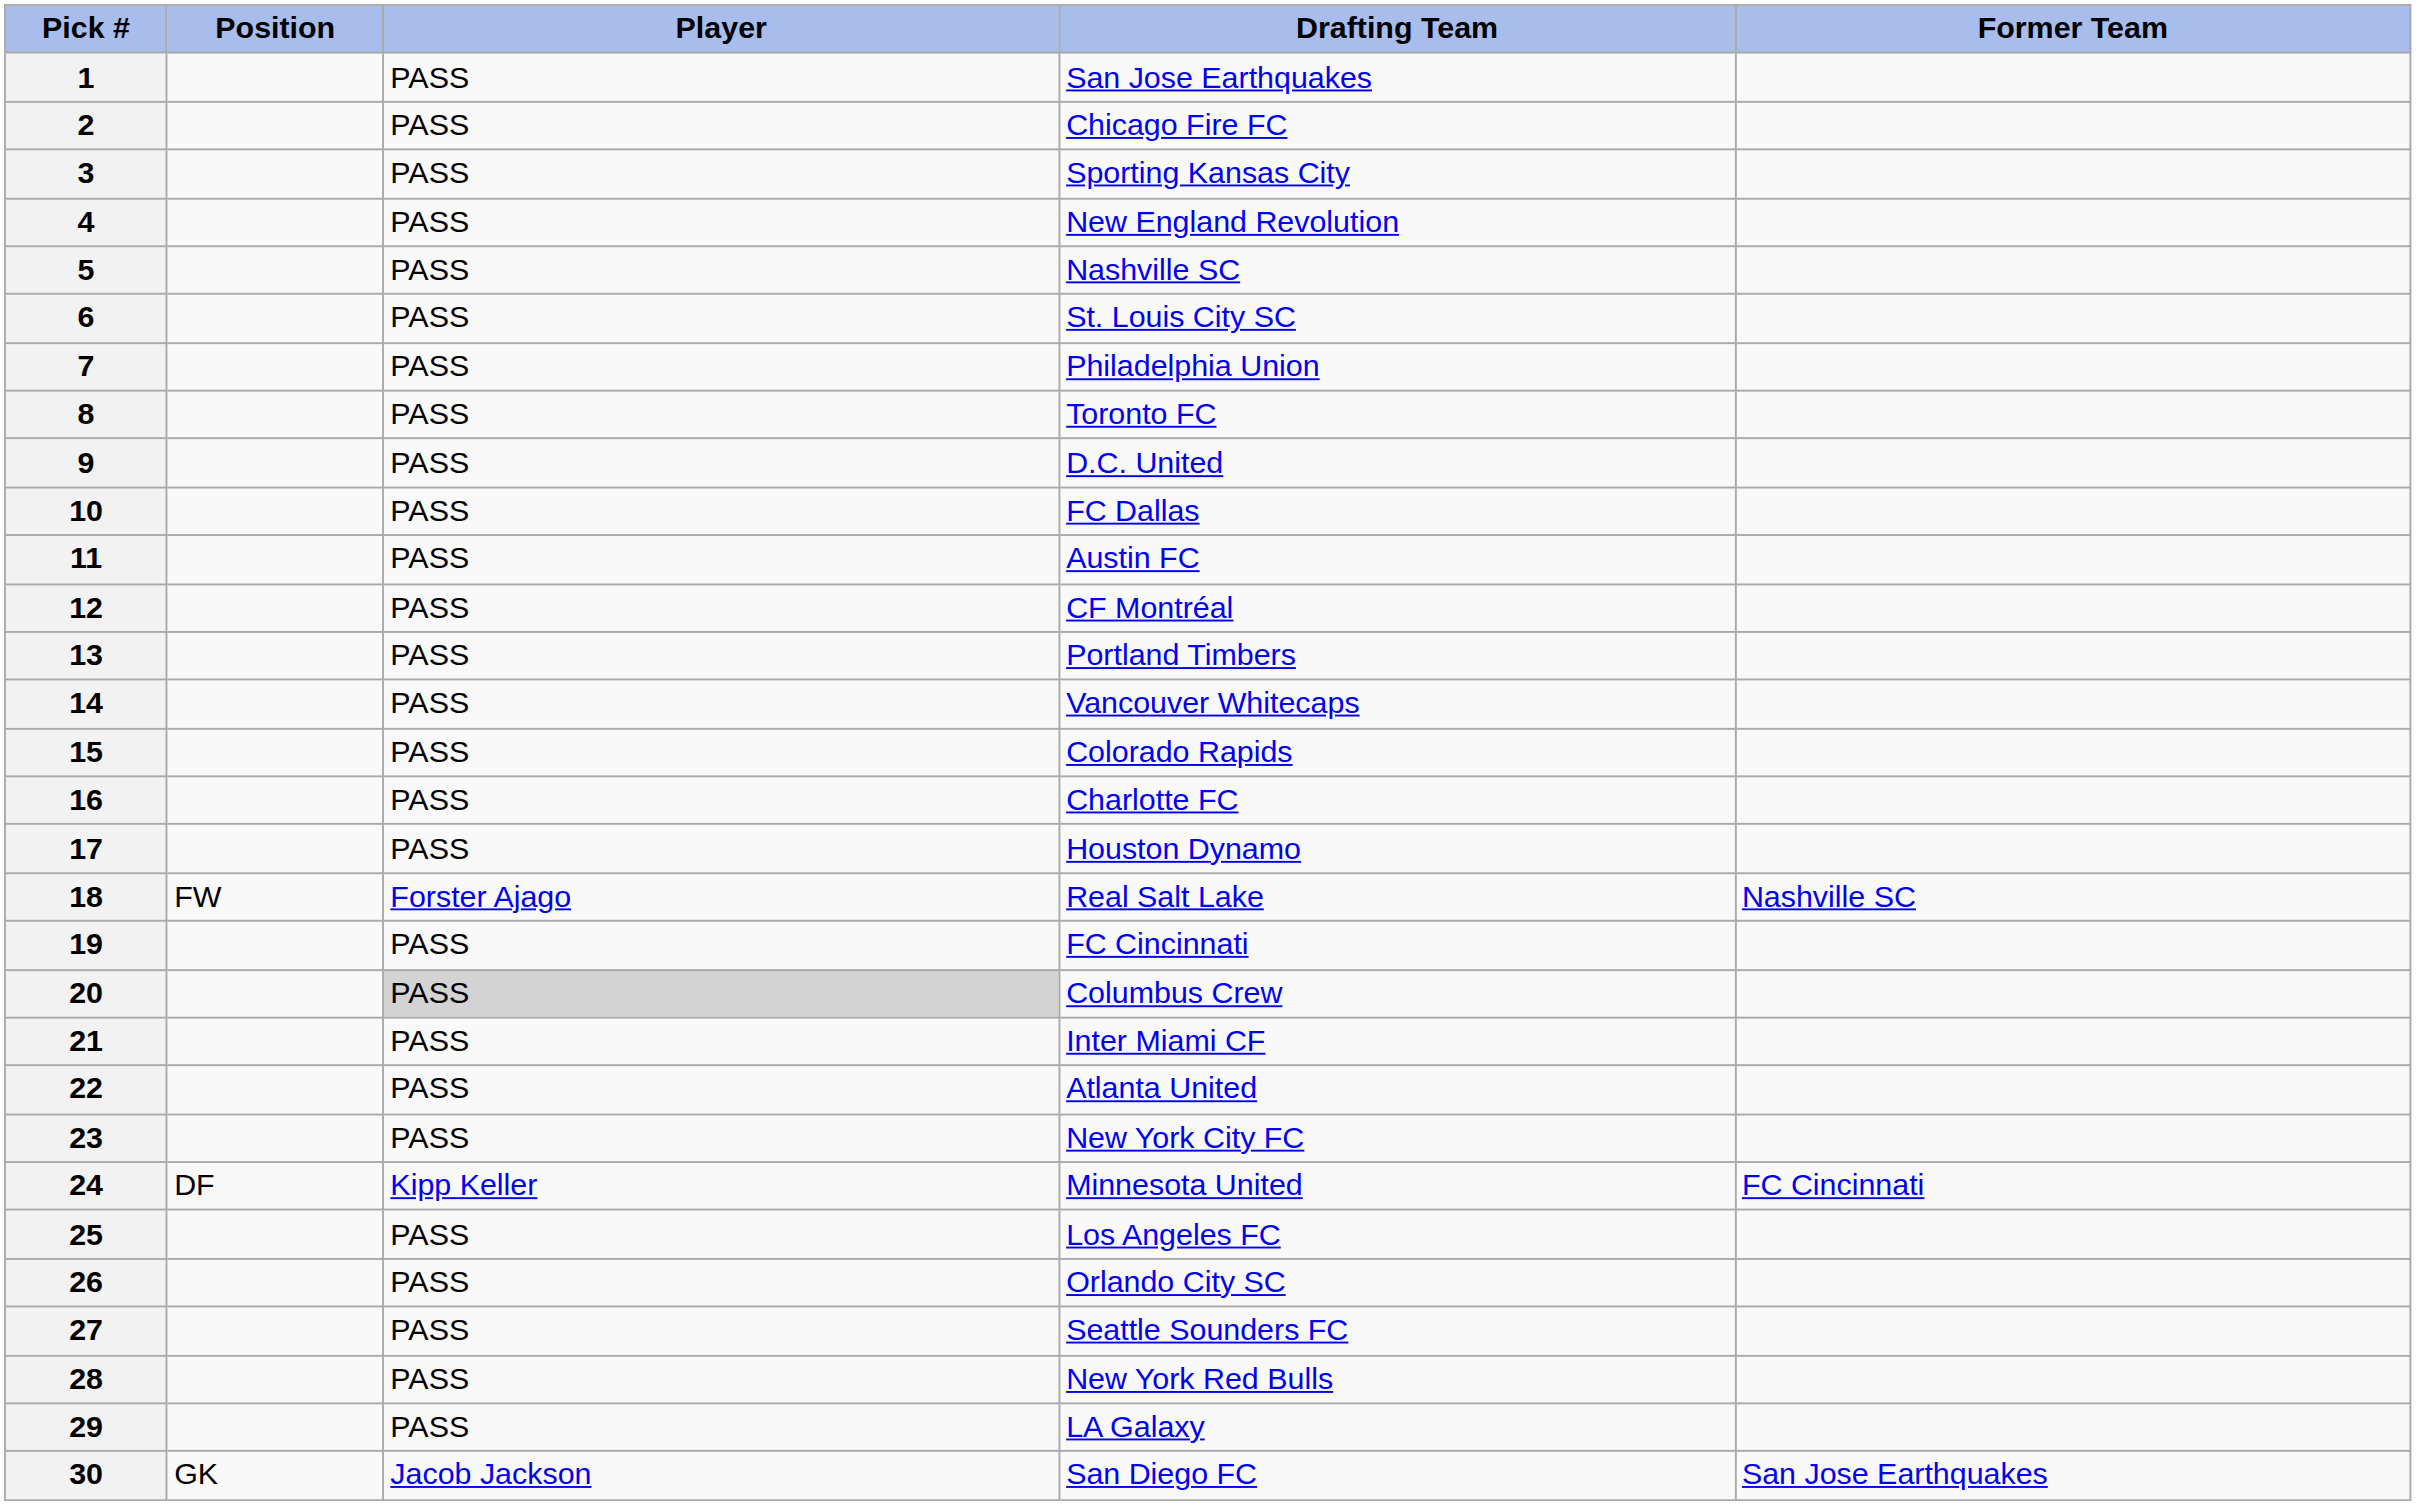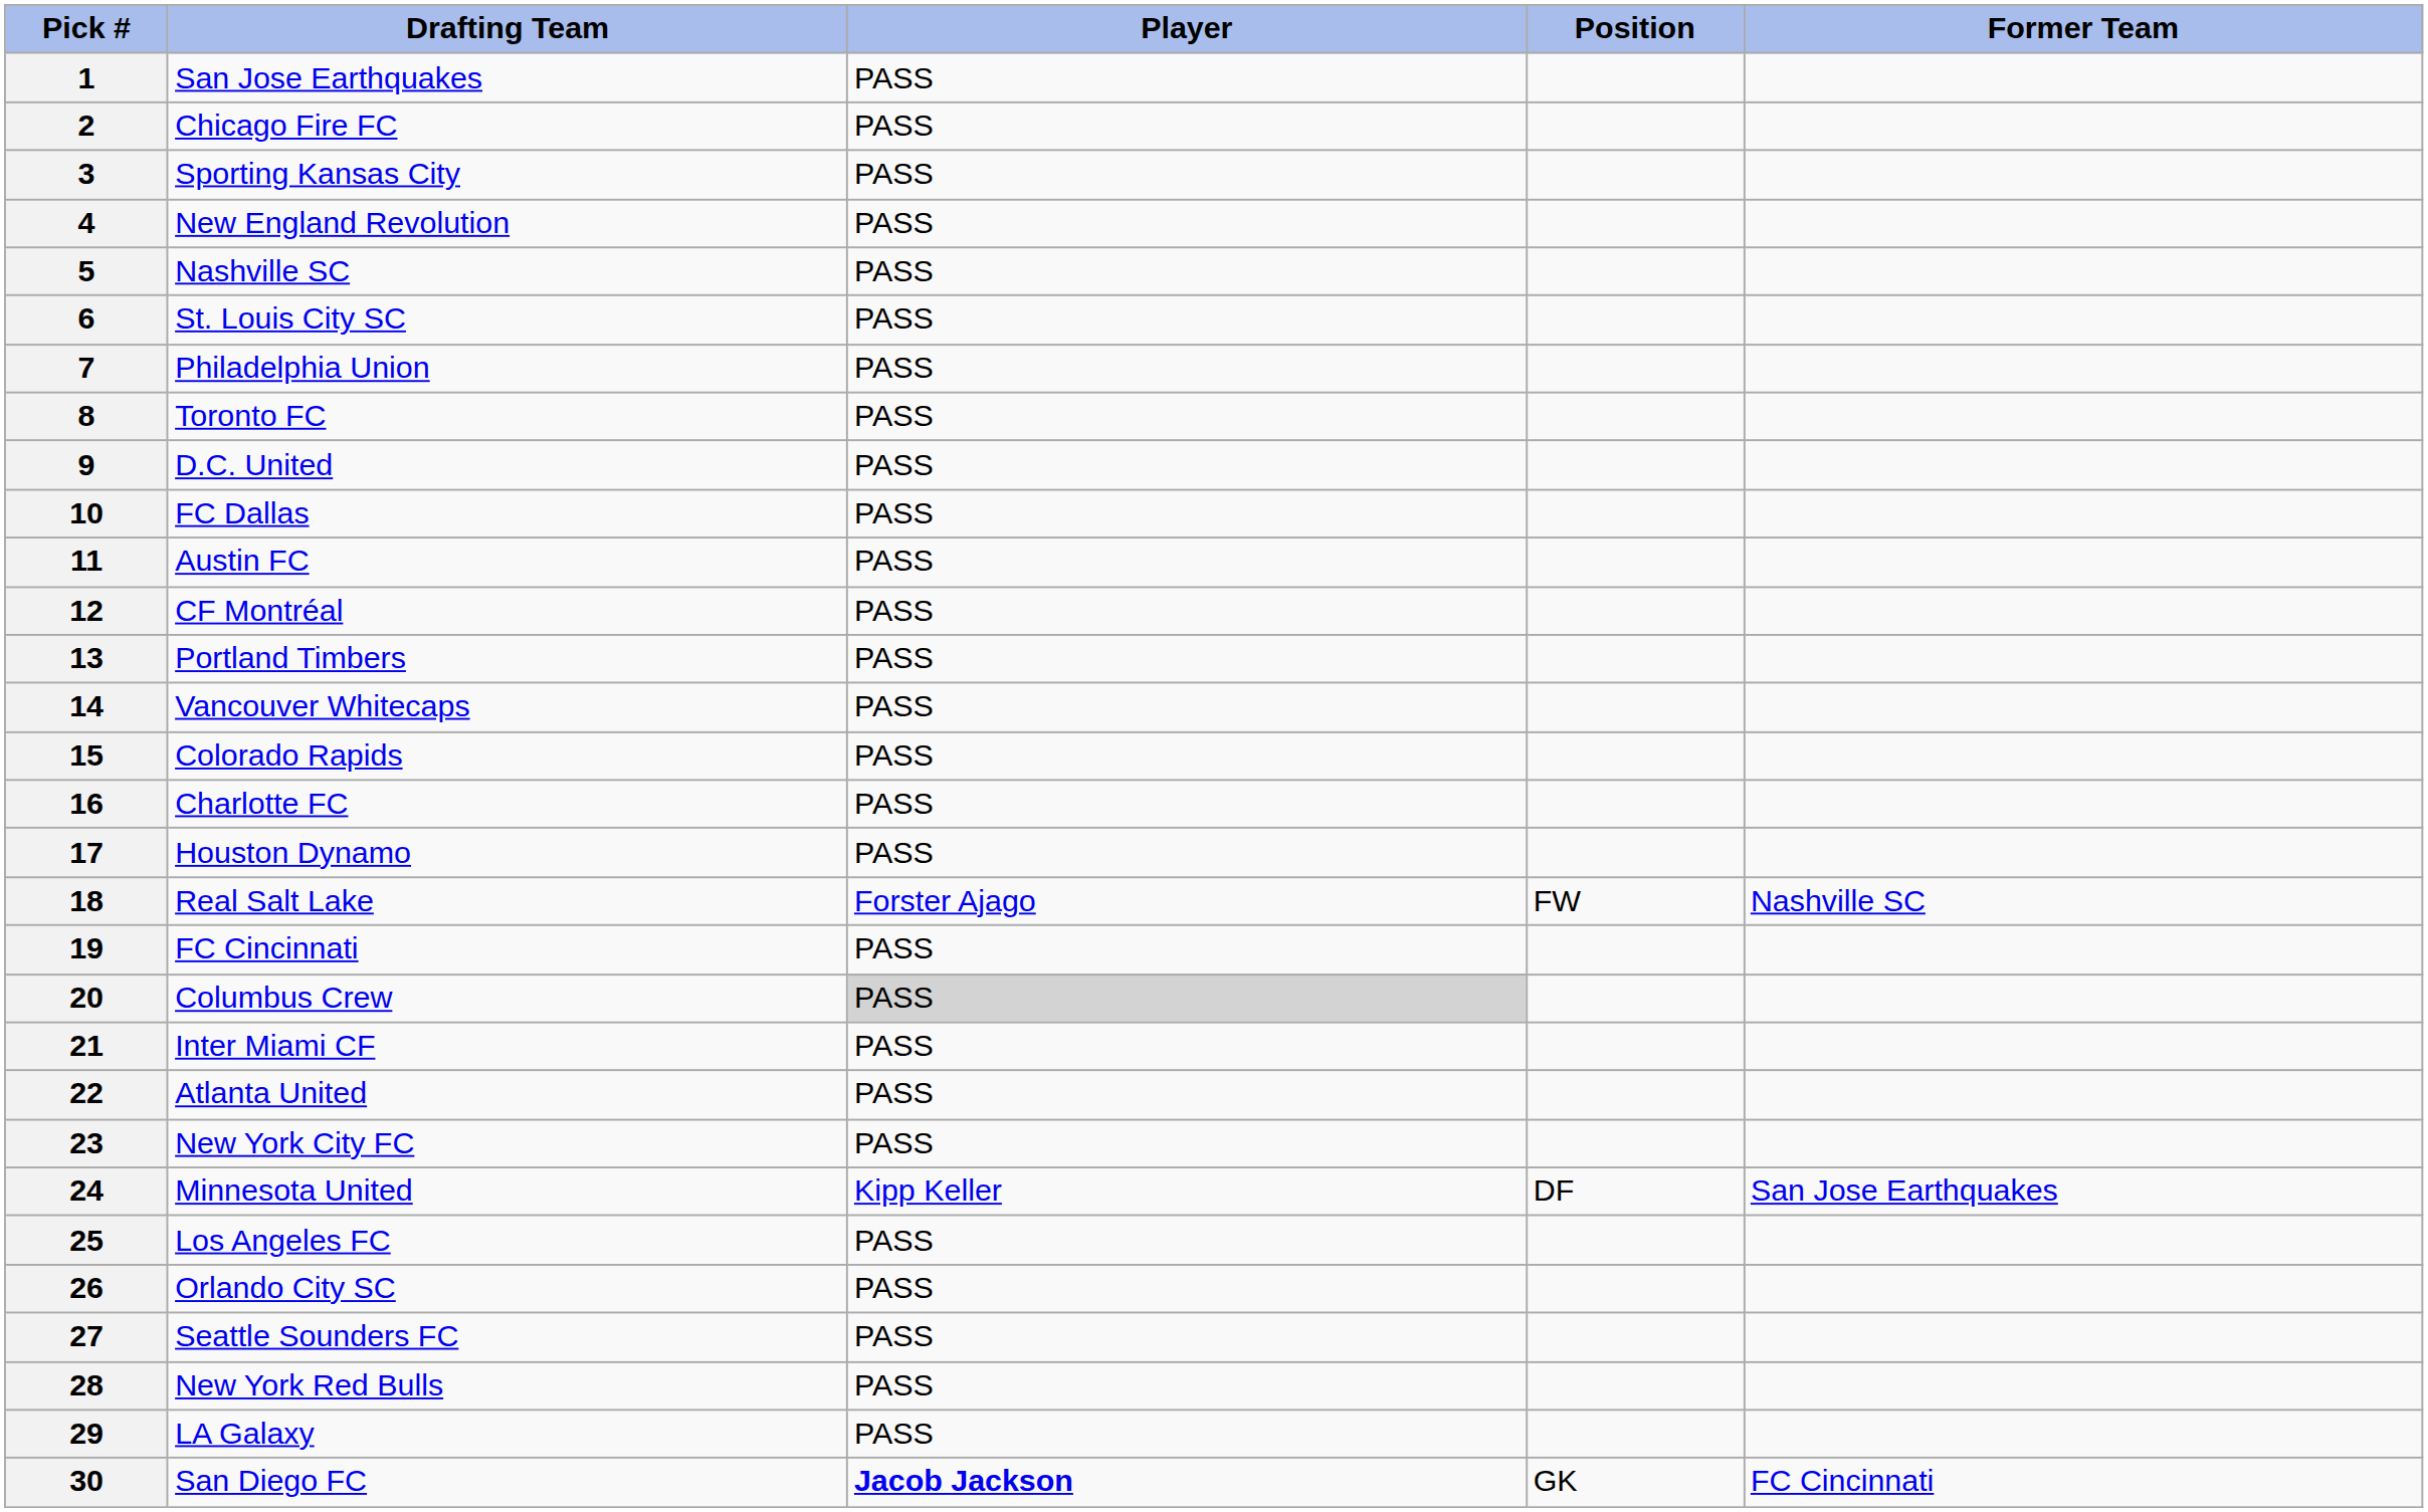columns swapped: Drafting Team <-> Position
24 | Former Team: FC Cincinnati -> San Jose Earthquakes
30 | Player: normal -> bold
30 | Former Team: San Jose Earthquakes -> FC Cincinnati
